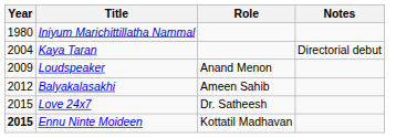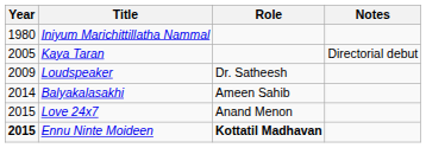Kaya Taran | Year: 2004 -> 2005
Loudspeaker | Role: Anand Menon -> Dr. Satheesh
Balyakalasakhi | Year: 2012 -> 2014
Love 24x7 | Role: Dr. Satheesh -> Anand Menon
Ennu Ninte Moideen | Role: normal -> bold
